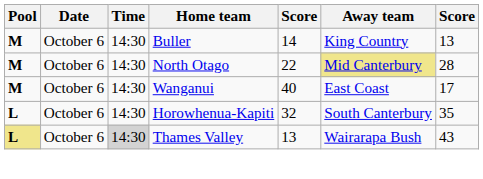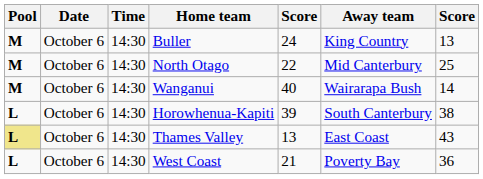Buller | column 5: 14 -> 24
North Otago | Away team: khaki background -> no background
North Otago | column 7: 28 -> 25
Wanganui | Away team: East Coast -> Wairarapa Bush
Wanganui | column 7: 17 -> 14
Horowhenua-Kapiti | column 5: 32 -> 39
Horowhenua-Kapiti | column 7: 35 -> 38
Thames Valley | Time: lightgrey background -> no background
Thames Valley | Away team: Wairarapa Bush -> East Coast
+ row: L | October 6 | 14:30 | West Coast | 21 | Poverty Bay | 36
